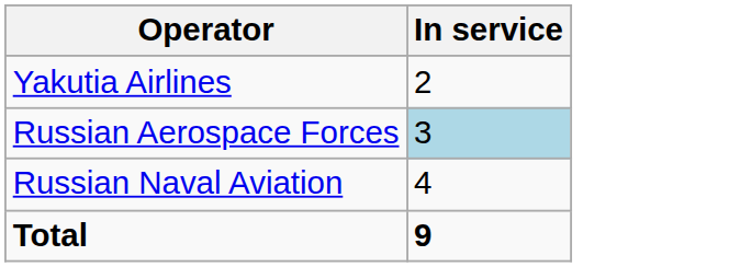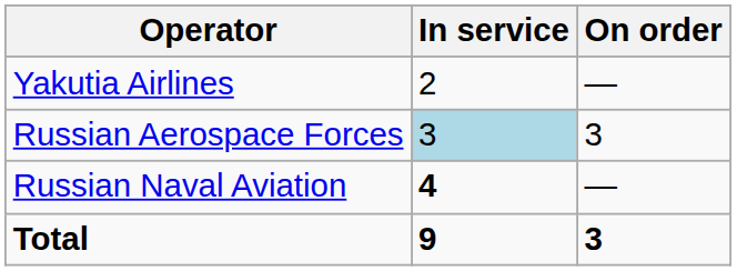+ column: On order | — | 3 | — | 3
Russian Naval Aviation | In service: normal -> bold
